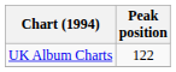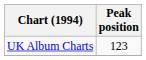UK Album Charts | Peak position: 122 -> 123
